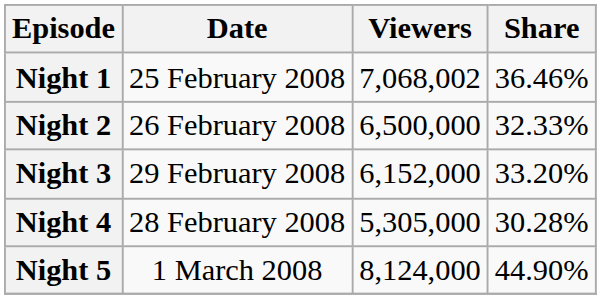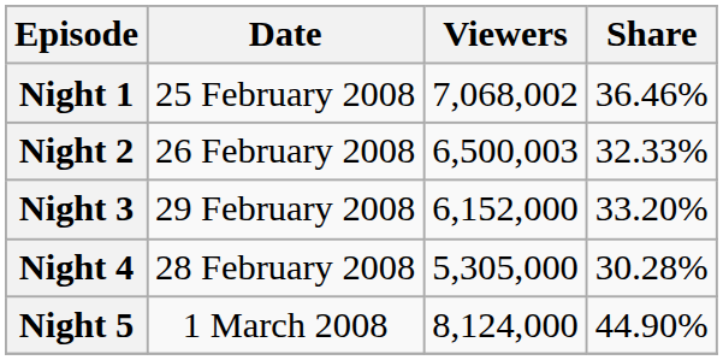Night 2 | Viewers: 6,500,000 -> 6,500,003
